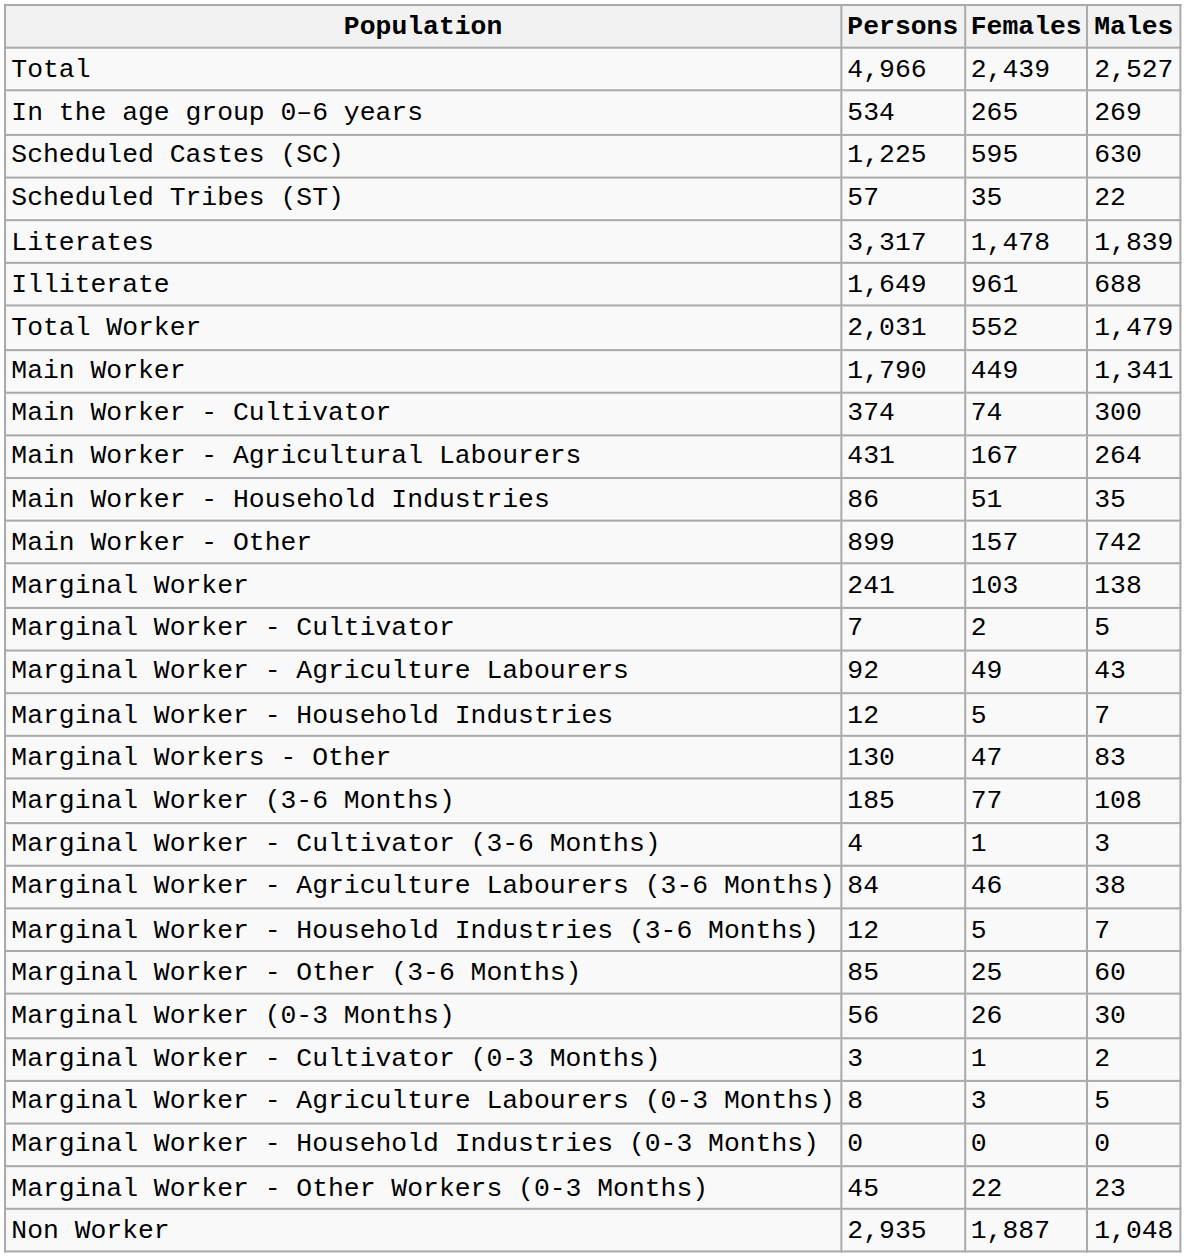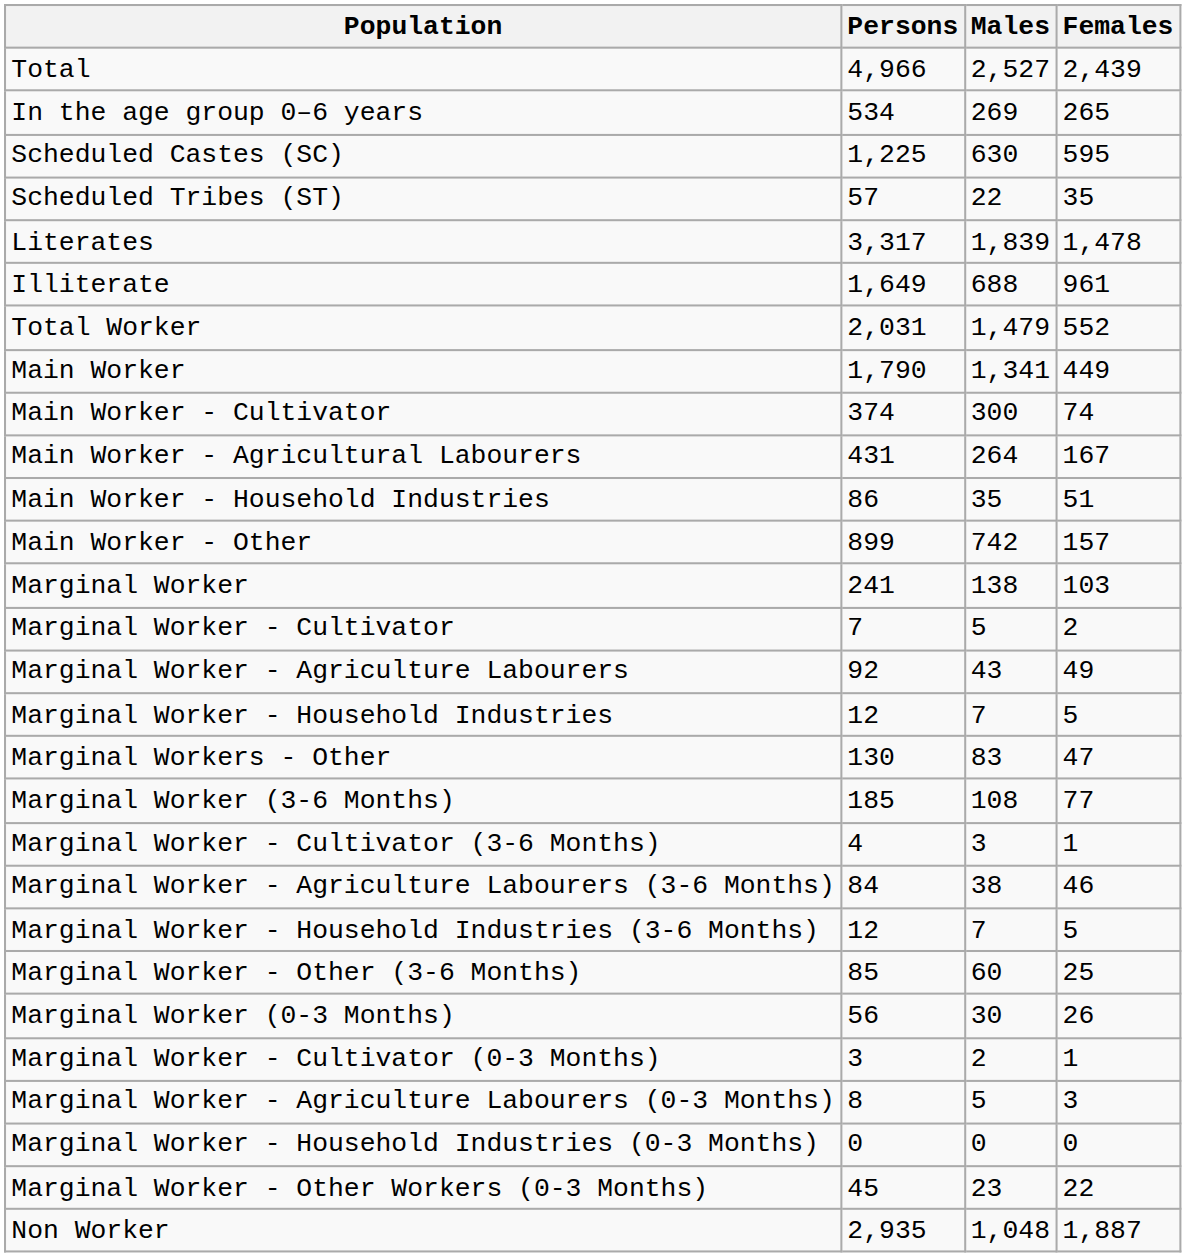columns swapped: Males <-> Females
